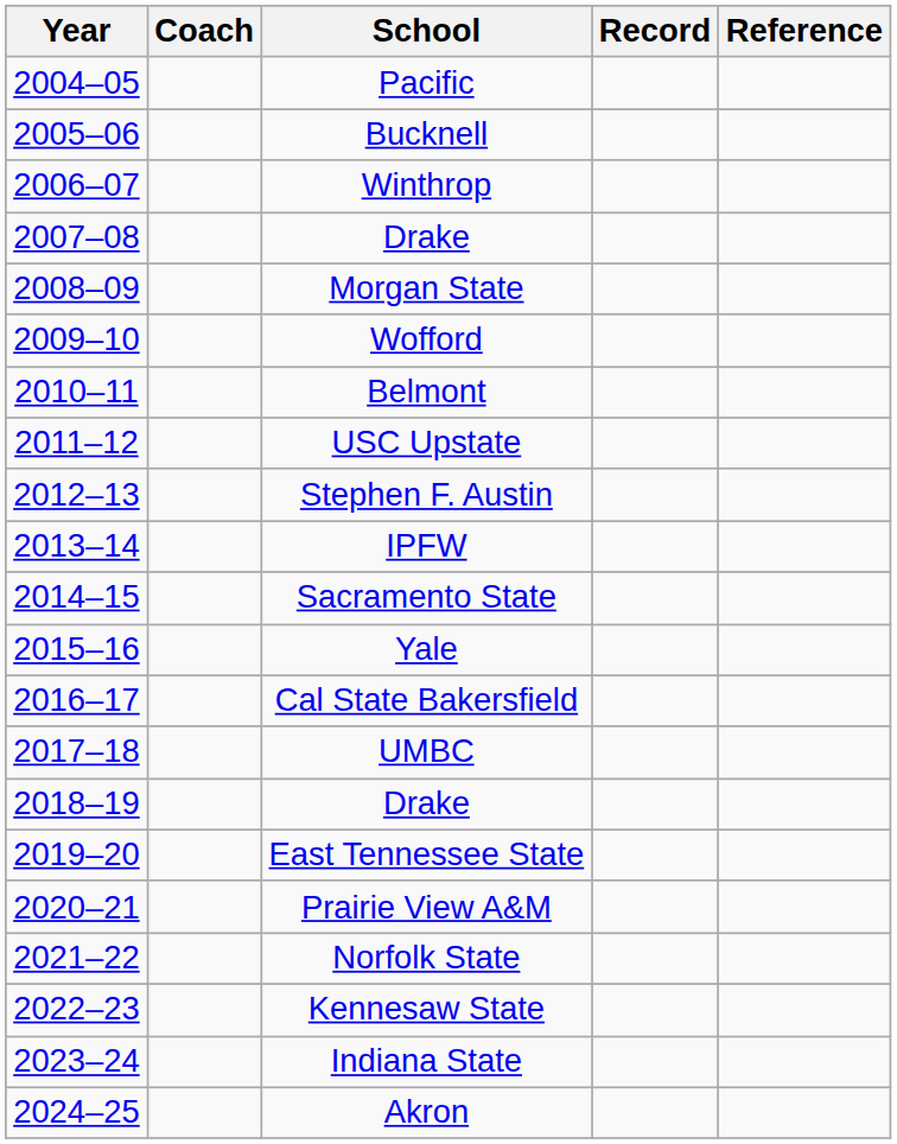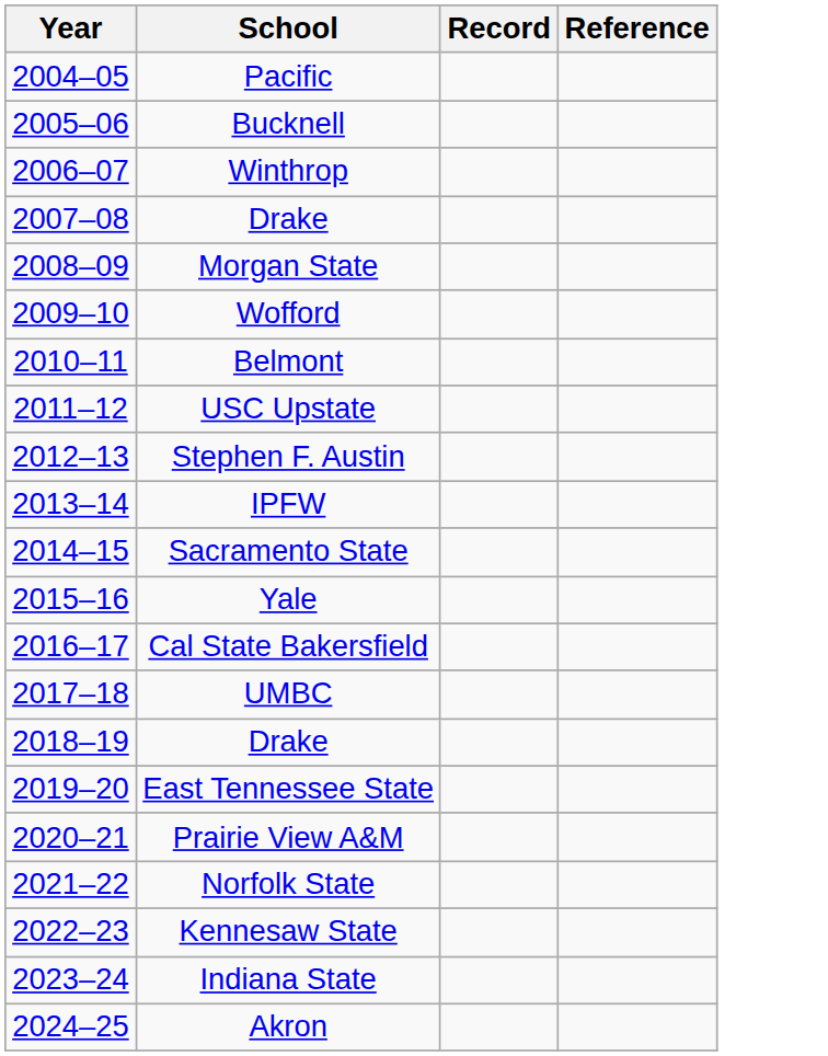- column: Coach
